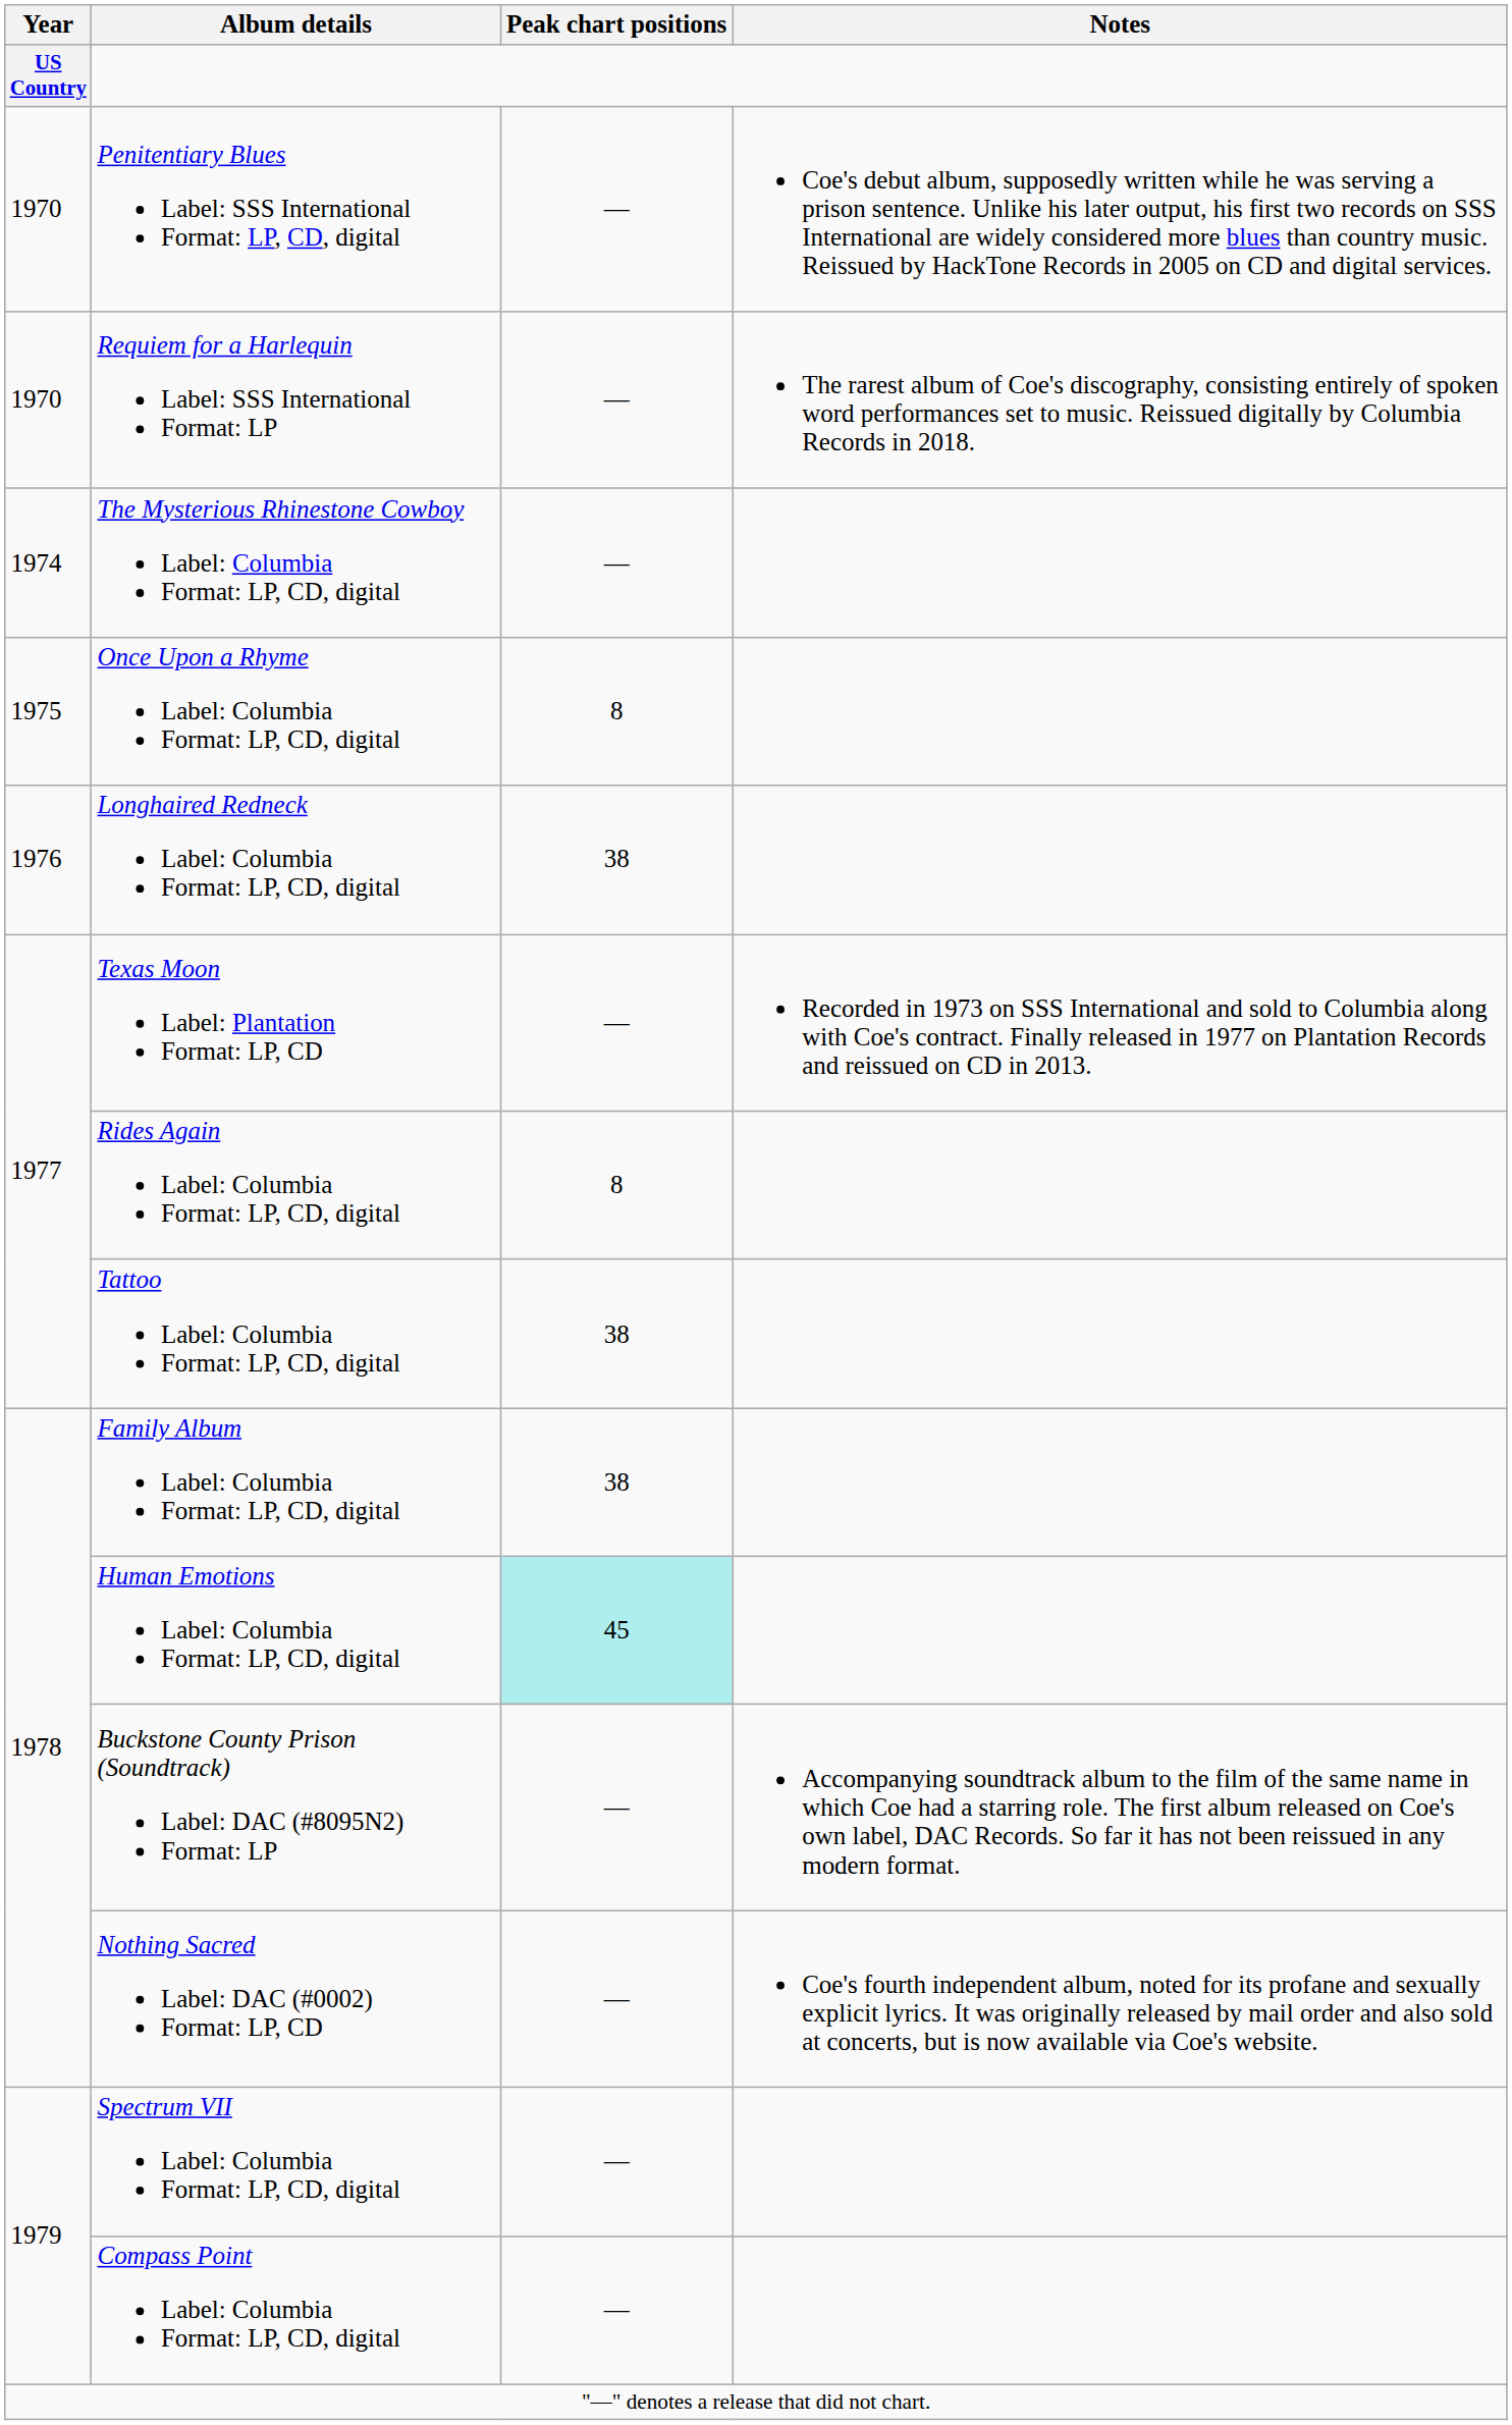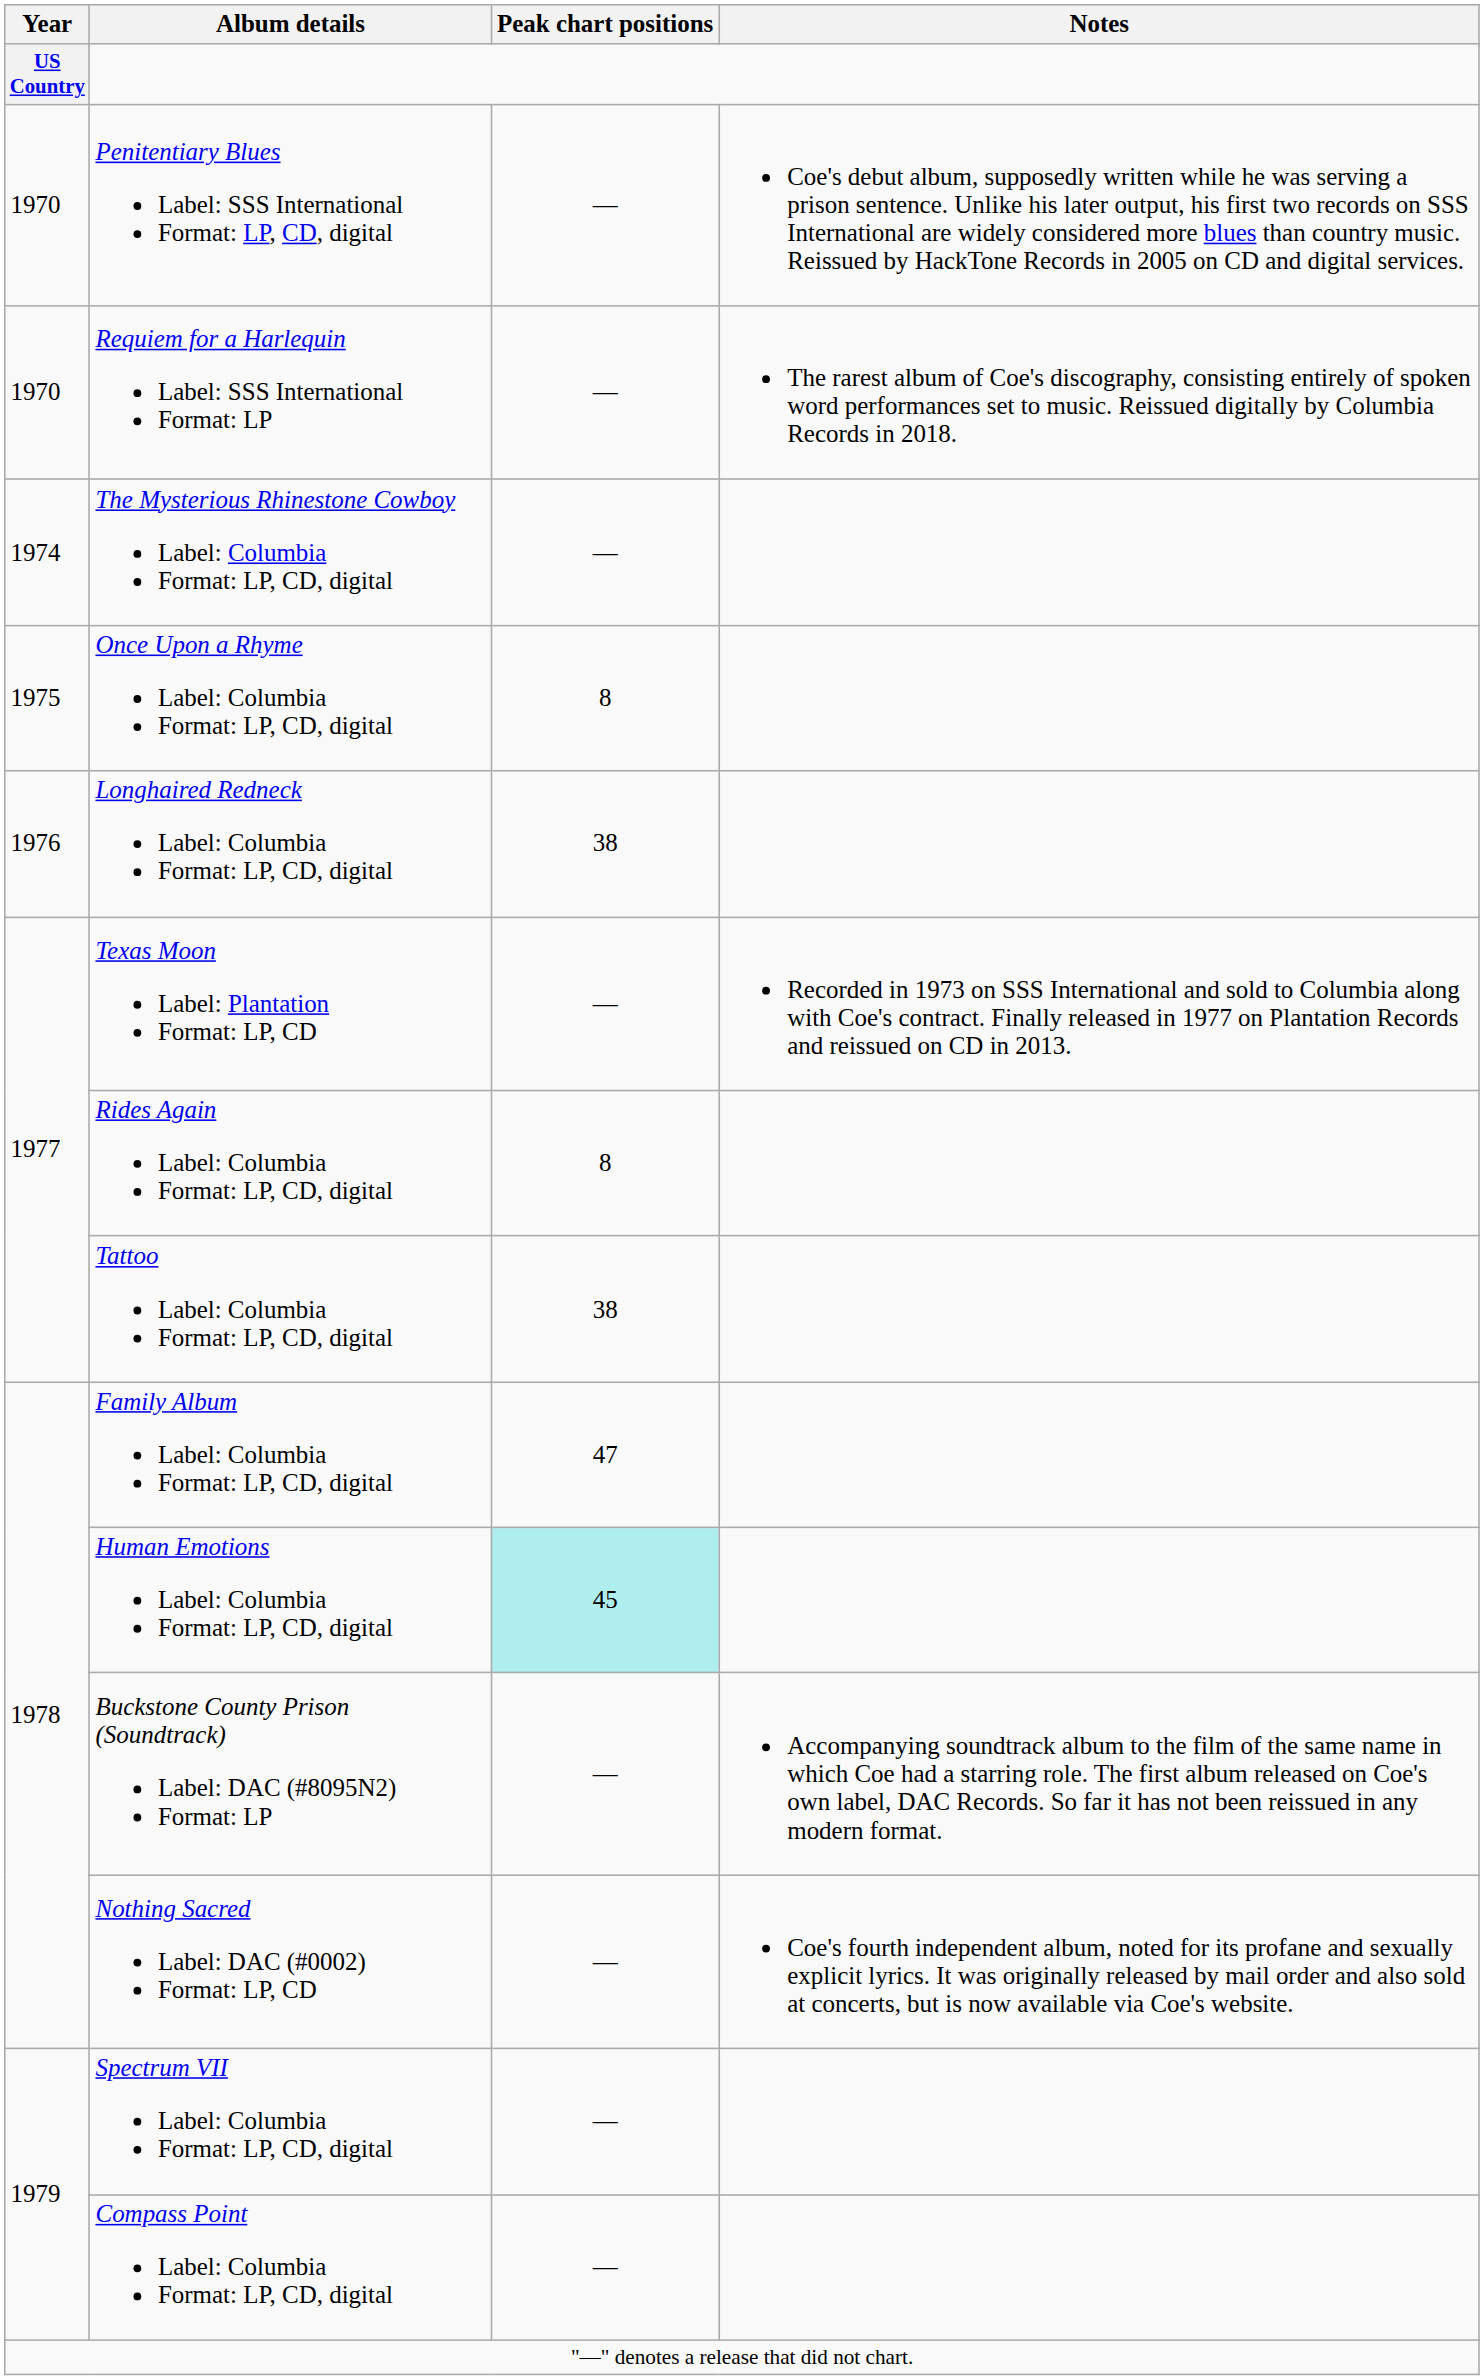Family Album Label: Columbia Format: LP, CD, digital | Peak chart positions: 38 -> 47
